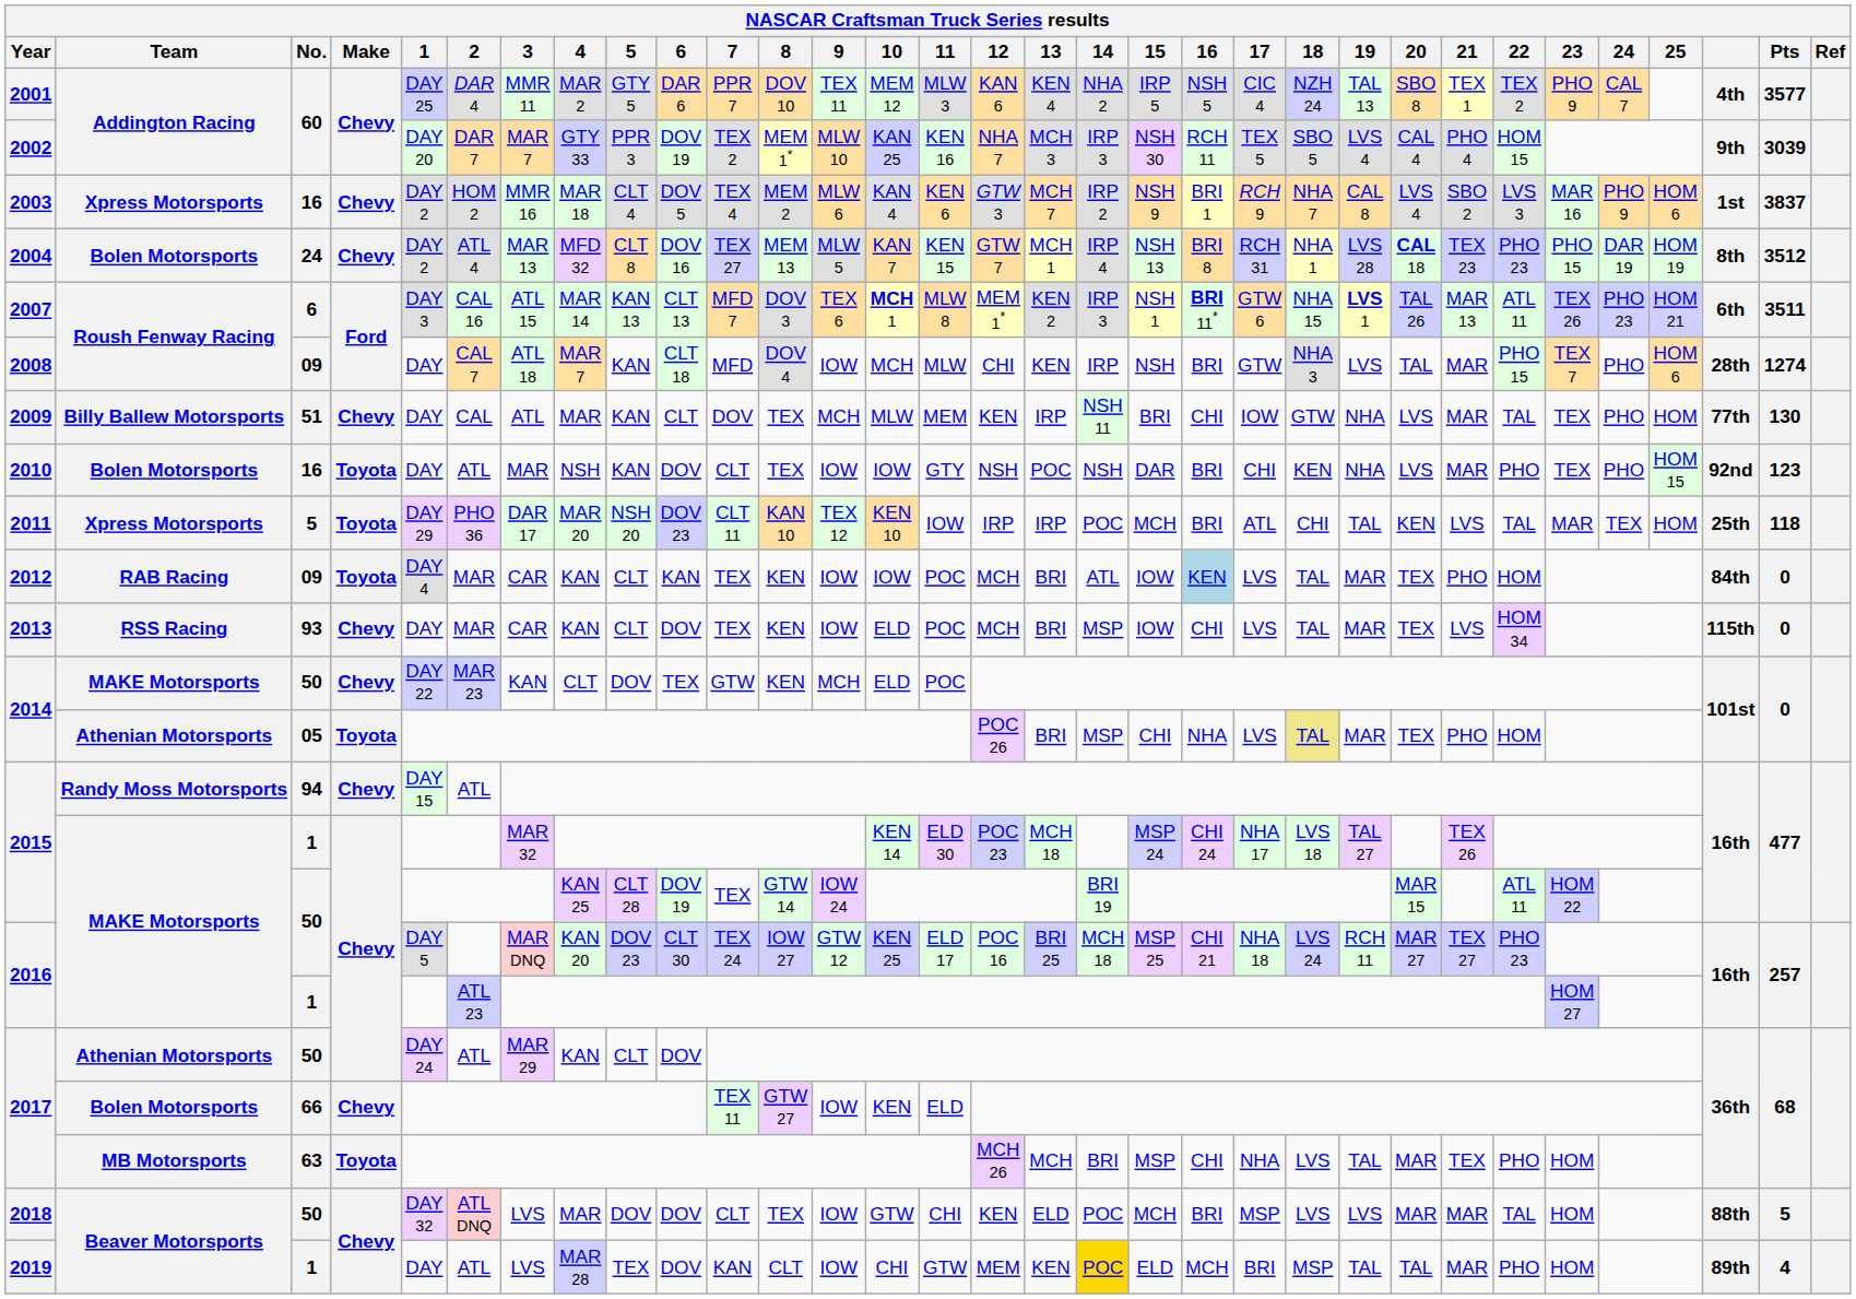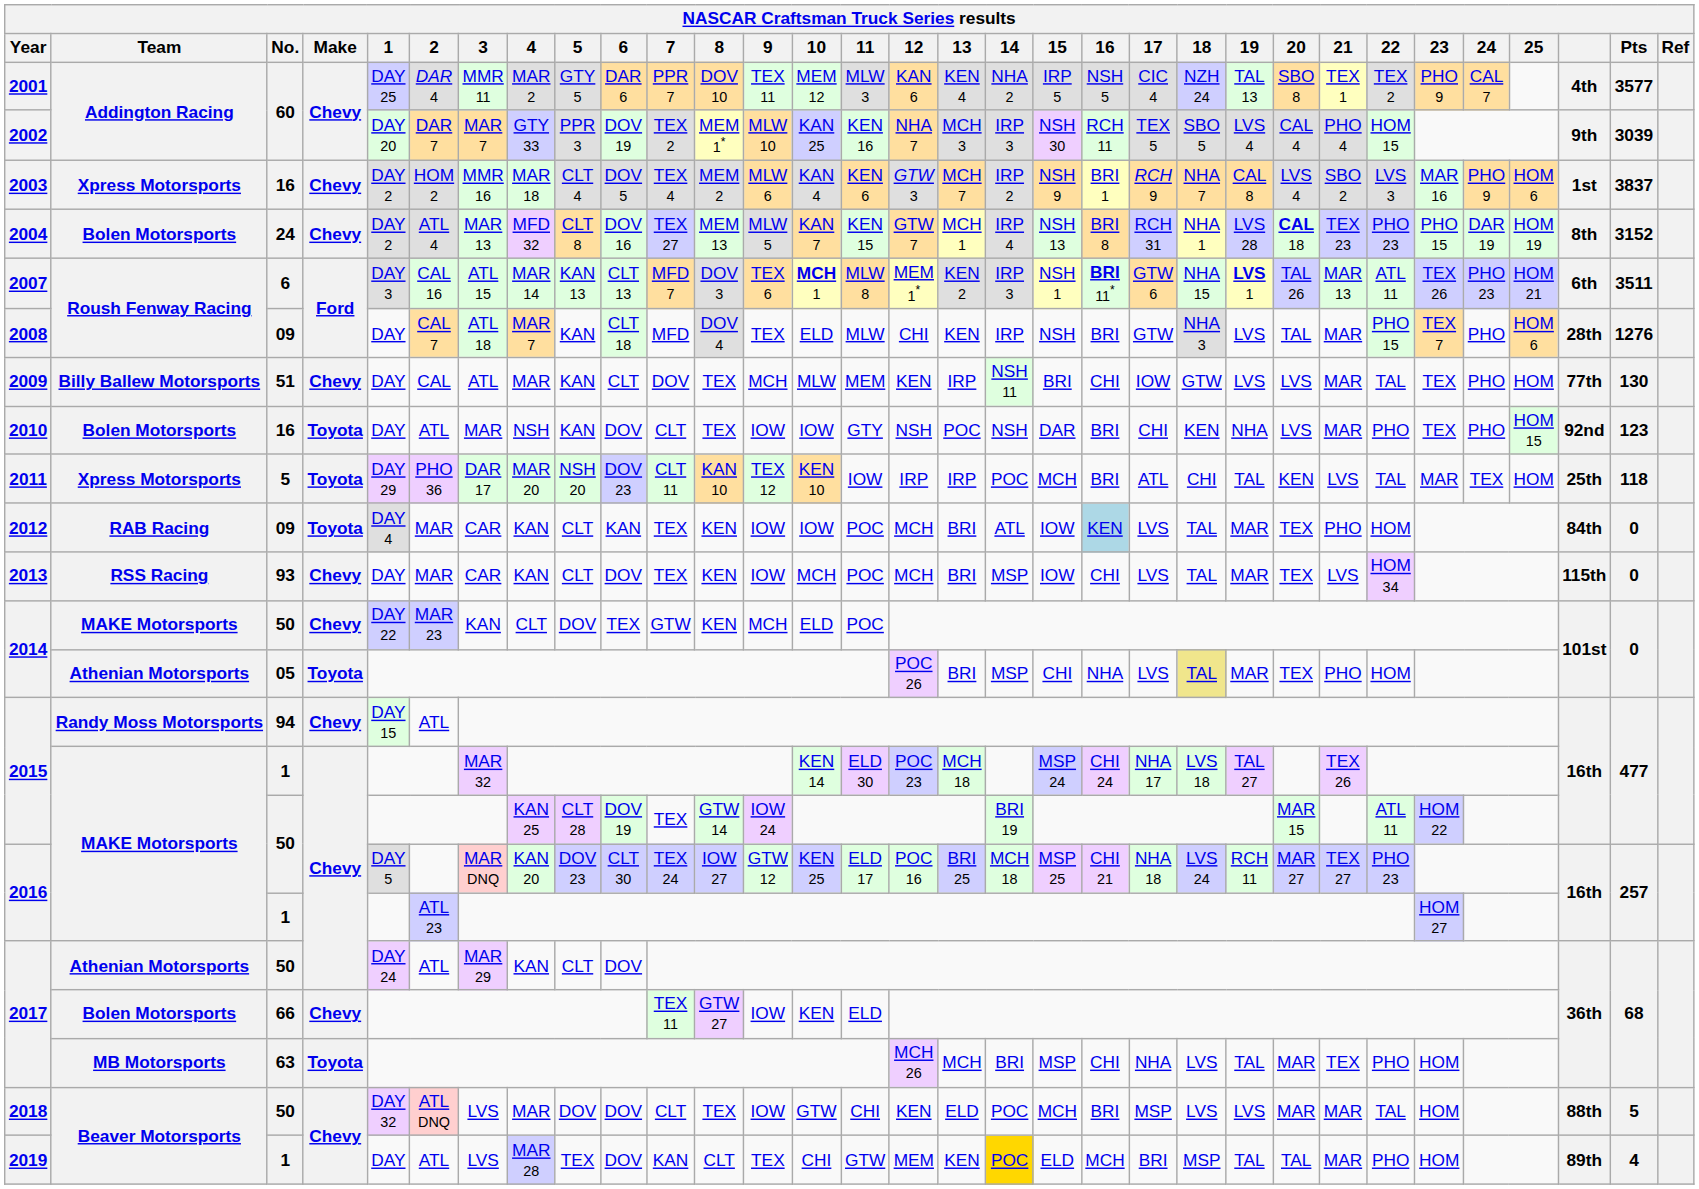2004 | Pts: 3512 -> 3152
2008 | 9: IOW -> TEX
2008 | 10: MCH -> ELD
2008 | Pts: 1274 -> 1276
2009 | 19: NHA -> LVS
2013 | 10: ELD -> MCH
2019 | 9: IOW -> TEX
